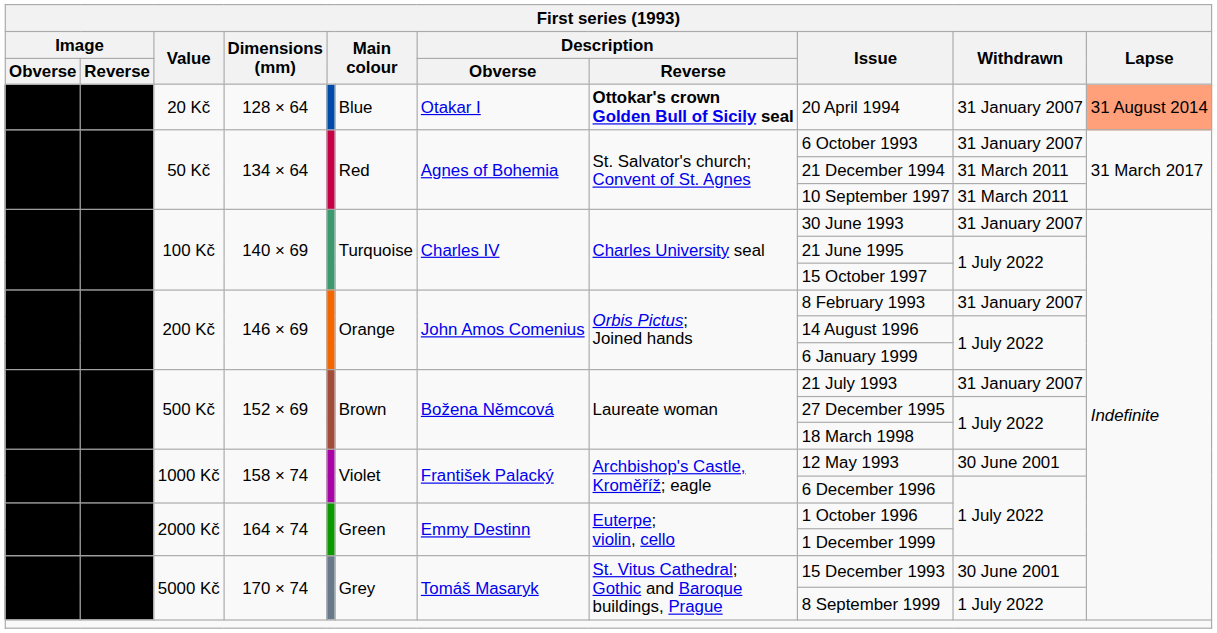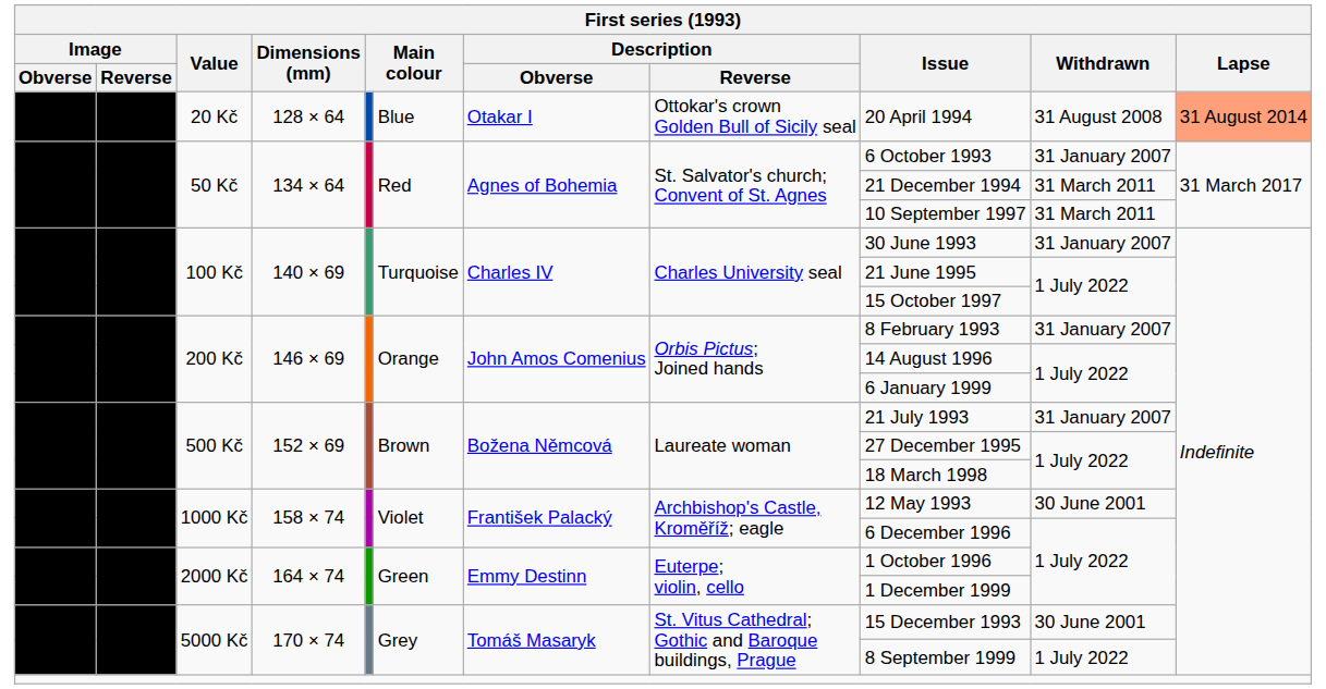20 Kč | Description / Reverse: bold -> normal
20 Kč | Withdrawn: 31 January 2007 -> 31 August 2008
